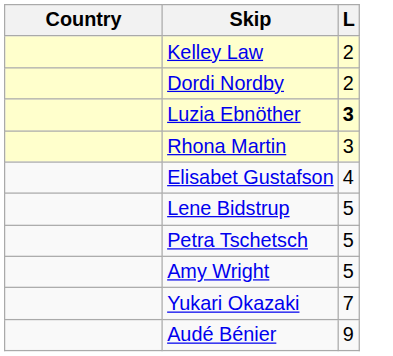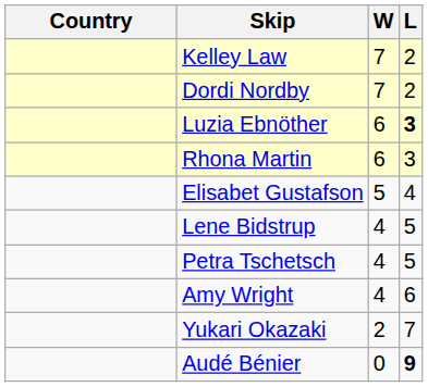+ column: W | 7 | 7 | 6 | 6 | 5 | 4 | 4 | 4 | 2 | 0
Amy Wright | L: 5 -> 6
Audé Bénier | L: normal -> bold
